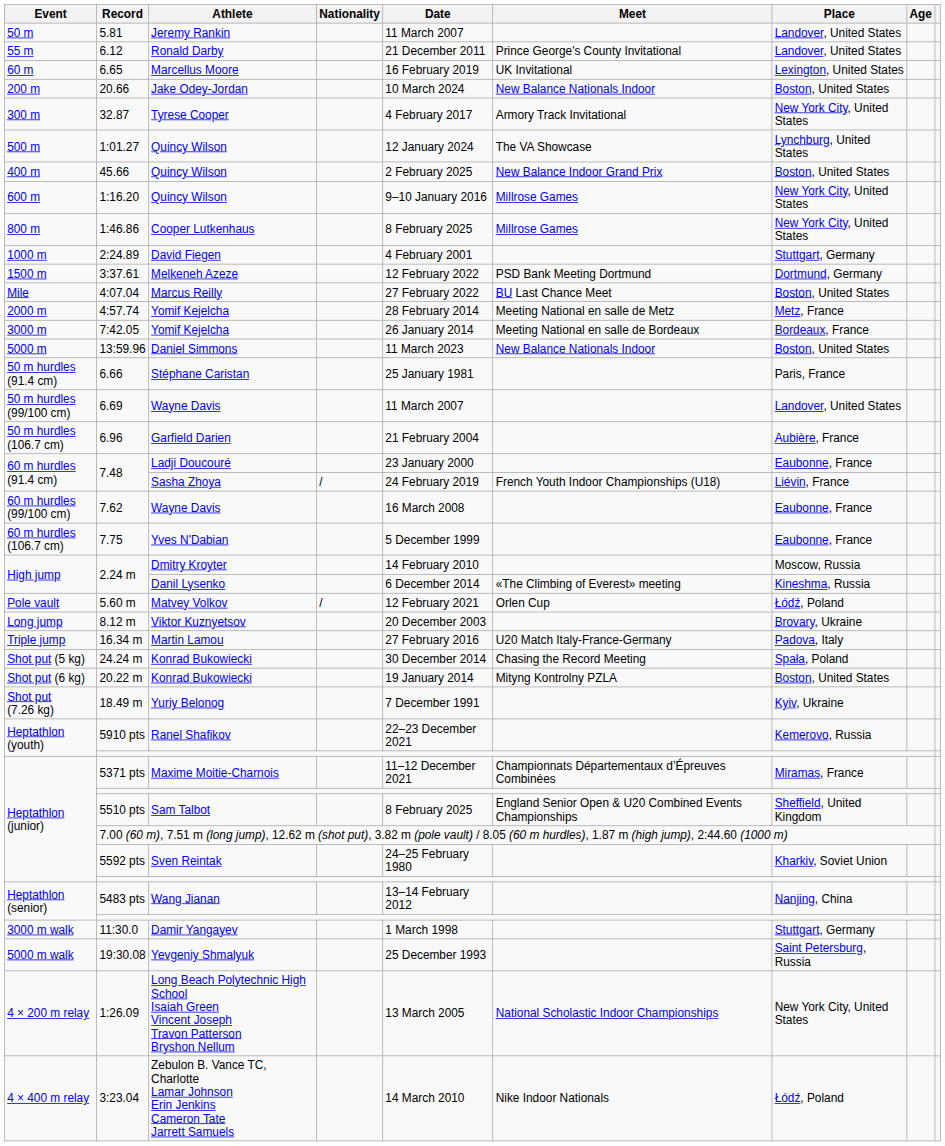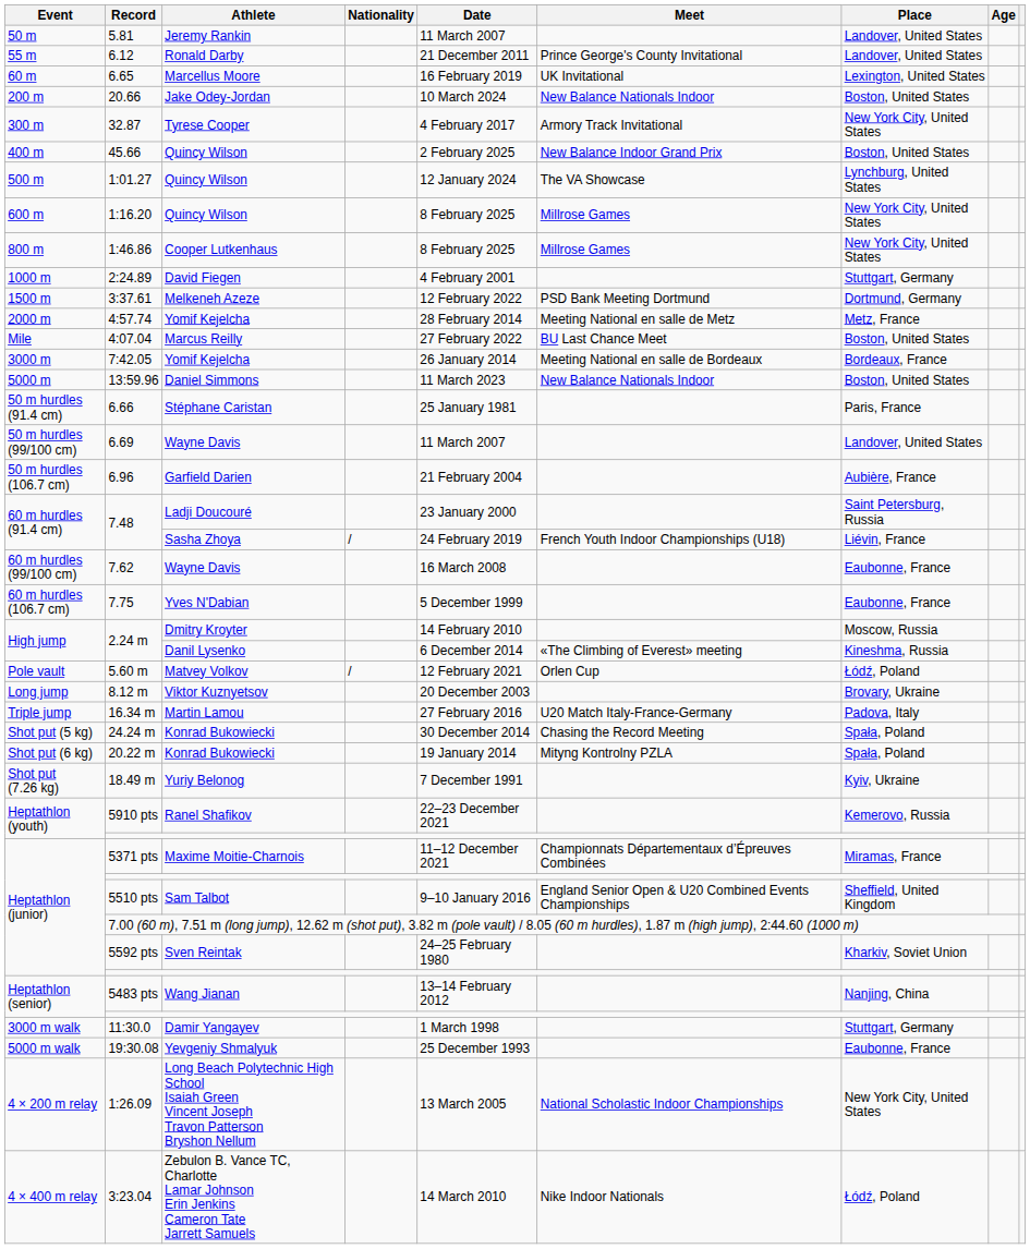rows swapped: 45.66 <-> 1:01.27
1:16.20 | Date: 9–10 January 2016 -> 8 February 2025
rows swapped: 4:07.04 <-> 4:57.74
7.48 / Ladji Doucouré | Place: Eaubonne, France -> Saint Petersburg, Russia
20.22 m | Place: Boston, United States -> Spała, Poland
5510 pts | Date: 8 February 2025 -> 9–10 January 2016
19:30.08 | Place: Saint Petersburg, Russia -> Eaubonne, France
